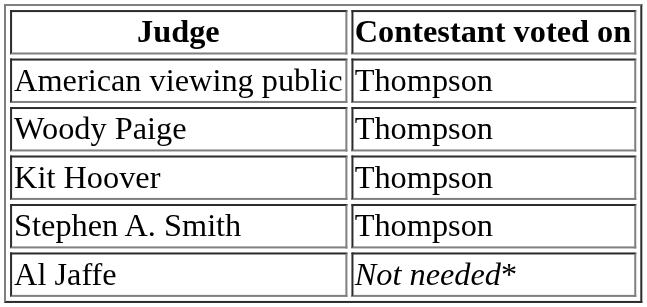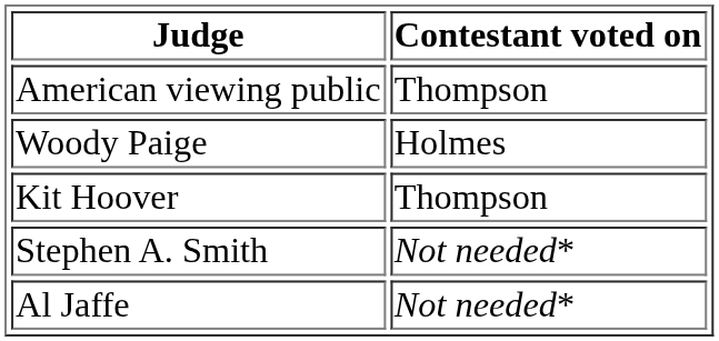Woody Paige | Contestant voted on: Thompson -> Holmes
Stephen A. Smith | Contestant voted on: Thompson -> Not needed*
